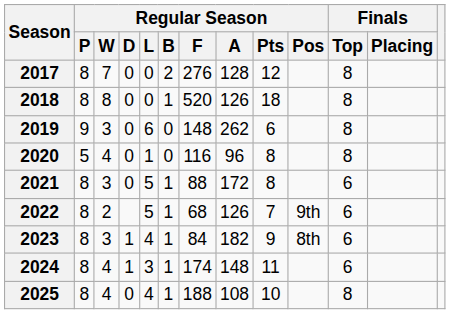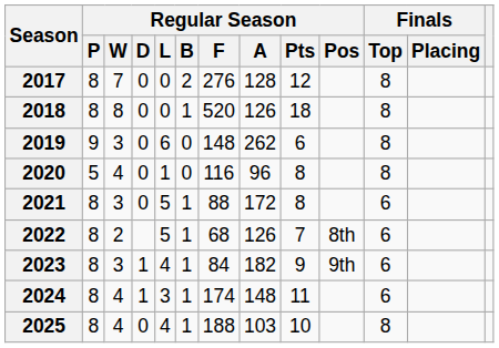2022 | Regular Season / Pos: 9th -> 8th
2023 | Regular Season / Pos: 8th -> 9th
2025 | Regular Season / A: 108 -> 103
